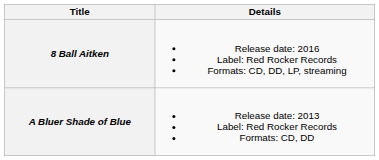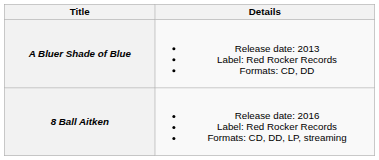rows swapped: A Bluer Shade of Blue <-> 8 Ball Aitken
